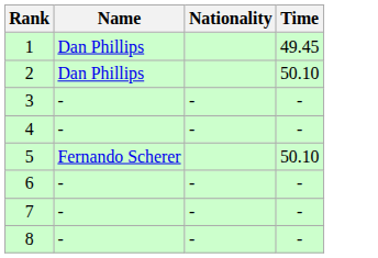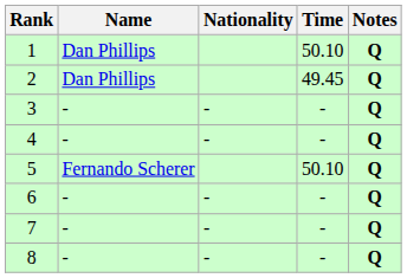+ column: Notes | Q | Q | Q | Q | Q | Q | Q | Q
1 | Time: 49.45 -> 50.10
2 | Time: 50.10 -> 49.45
